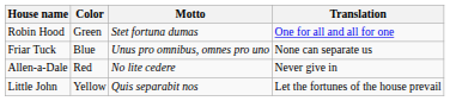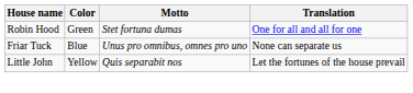- row: Allen-a-Dale | Red | No lite cedere | Never give in
